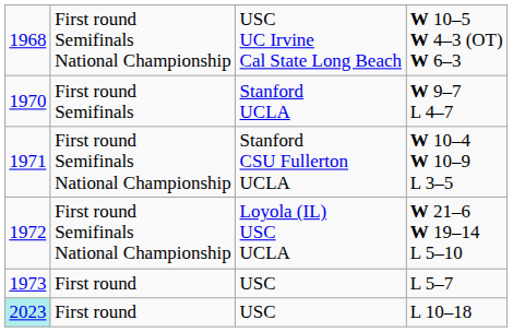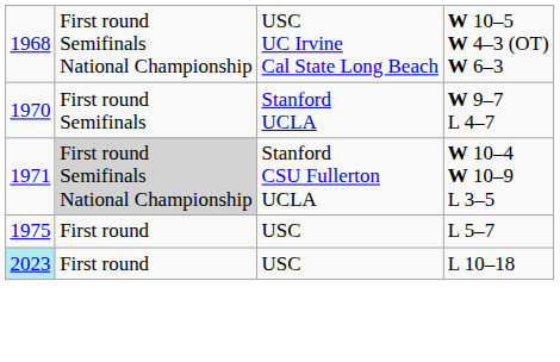W 10–4 W 10–9 L 3–5 | column 2: no background -> lightgrey background
- row: 1972 | First round Semifinals National Championship | Loyola (IL) USC UCLA | W 21–6 W 19–14 L 5–10
L 5–7 | column 1: 1973 -> 1975
